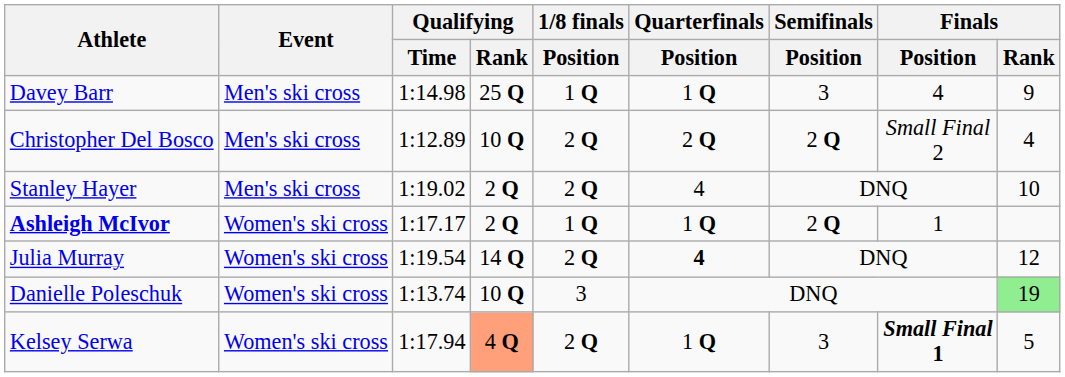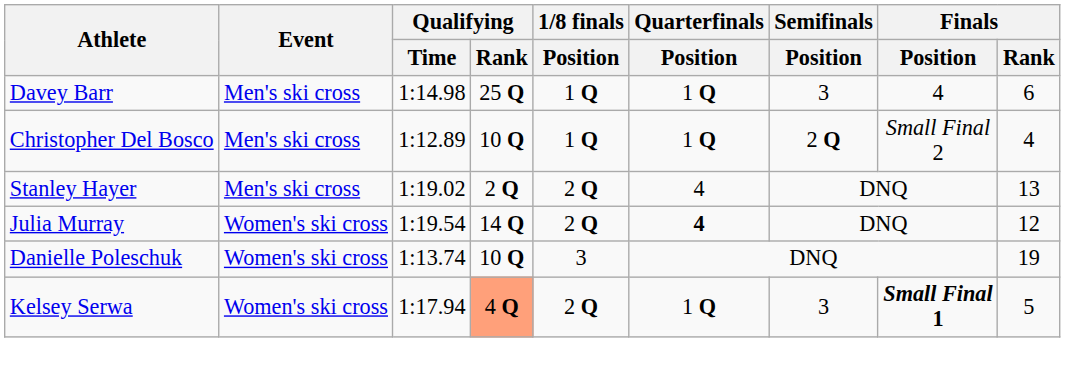Davey Barr | Finals / Rank: 9 -> 6
Christopher Del Bosco | 1/8 finals / Position: 2 Q -> 1 Q
Christopher Del Bosco | Quarterfinals / Position: 2 Q -> 1 Q
Stanley Hayer | Finals / Rank: 10 -> 13
- row: Ashleigh McIvor | Women's ski cross | 1:17.17 | 2 Q | 1 Q | 1 Q | 2 Q | 1
Danielle Poleschuk | Finals / Rank: lightgreen background -> no background
